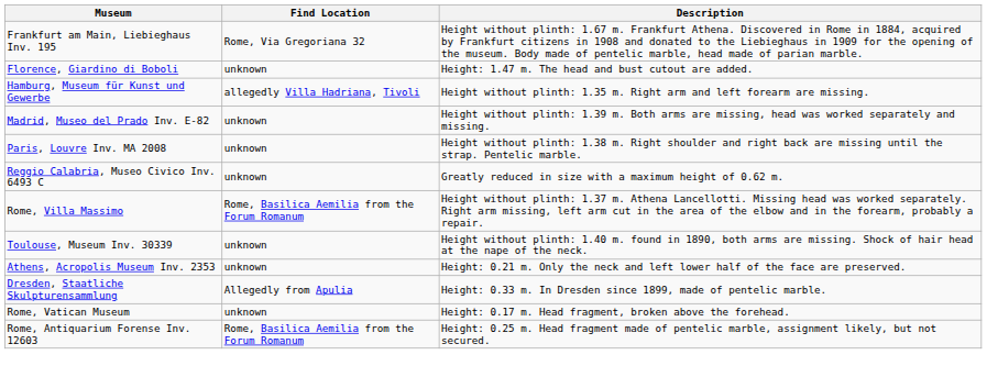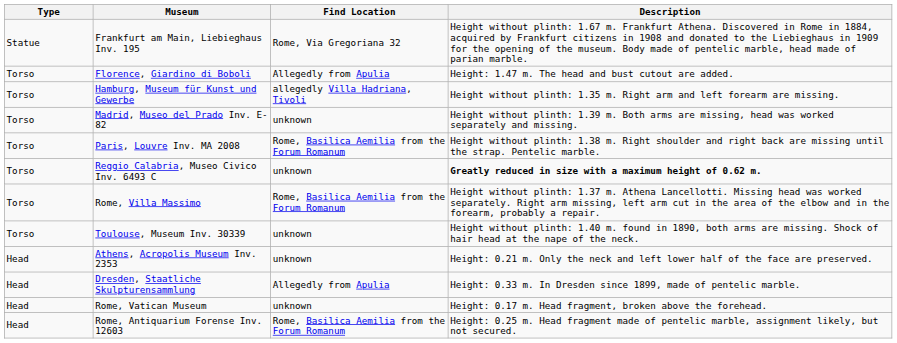+ column: Type | Statue | Torso | Torso | Torso | Torso | Torso | Torso | Torso | Head | Head | Head | Head
Florence, Giardino di Boboli | Find Location: unknown -> Allegedly from Apulia
Paris, Louvre Inv. MA 2008 | Find Location: unknown -> Rome, Basilica Aemilia from the Forum Romanum
Reggio Calabria, Museo Civico Inv. 6493 C | Description: normal -> bold
